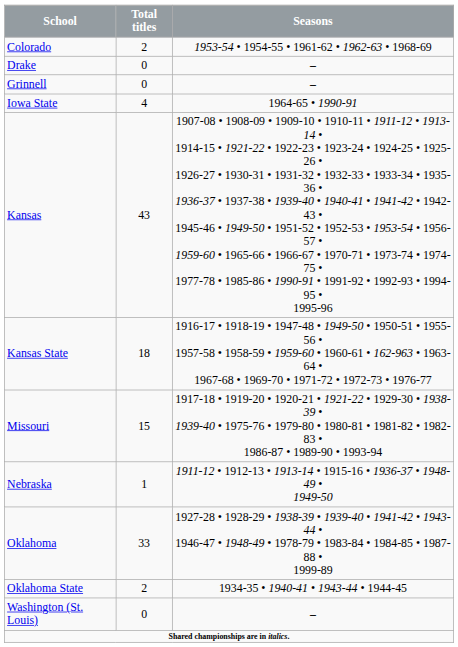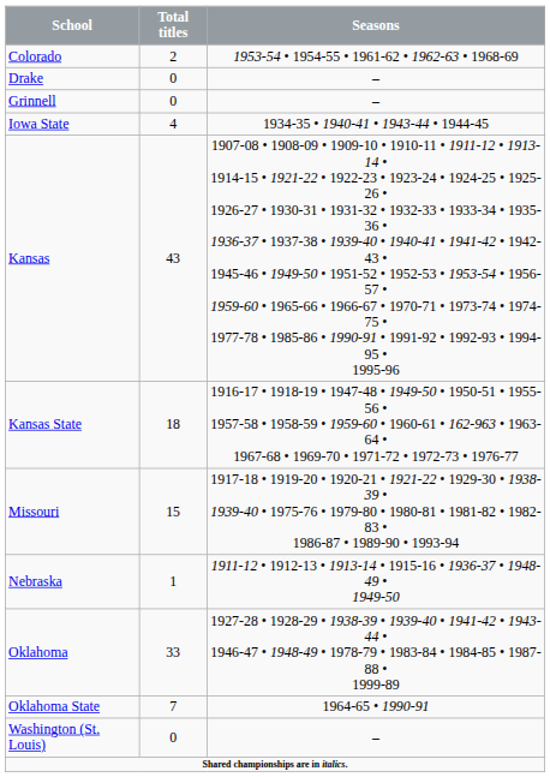Iowa State | Seasons: 1964-65 • 1990-91 -> 1934-35 • 1940-41 • 1943-44 • 1944-45
Oklahoma State | Total titles: 2 -> 7
Oklahoma State | Seasons: 1934-35 • 1940-41 • 1943-44 • 1944-45 -> 1964-65 • 1990-91
